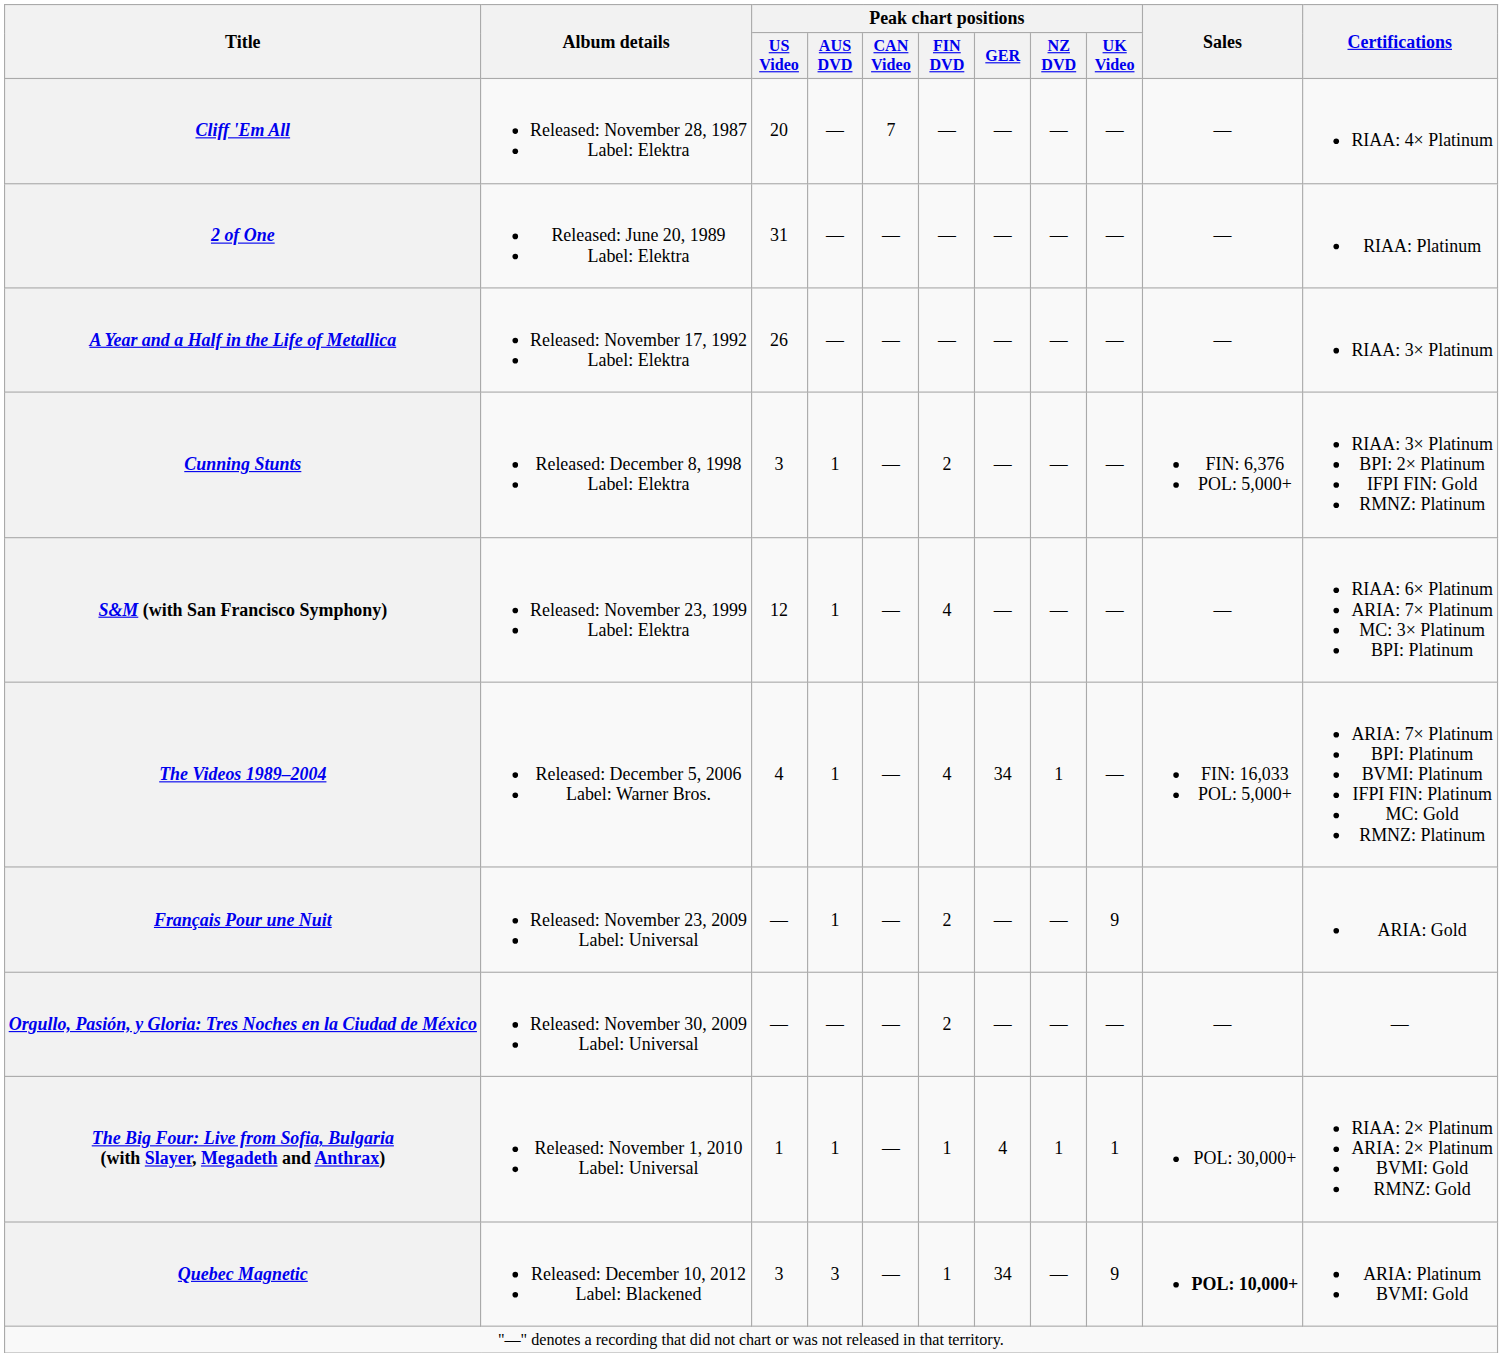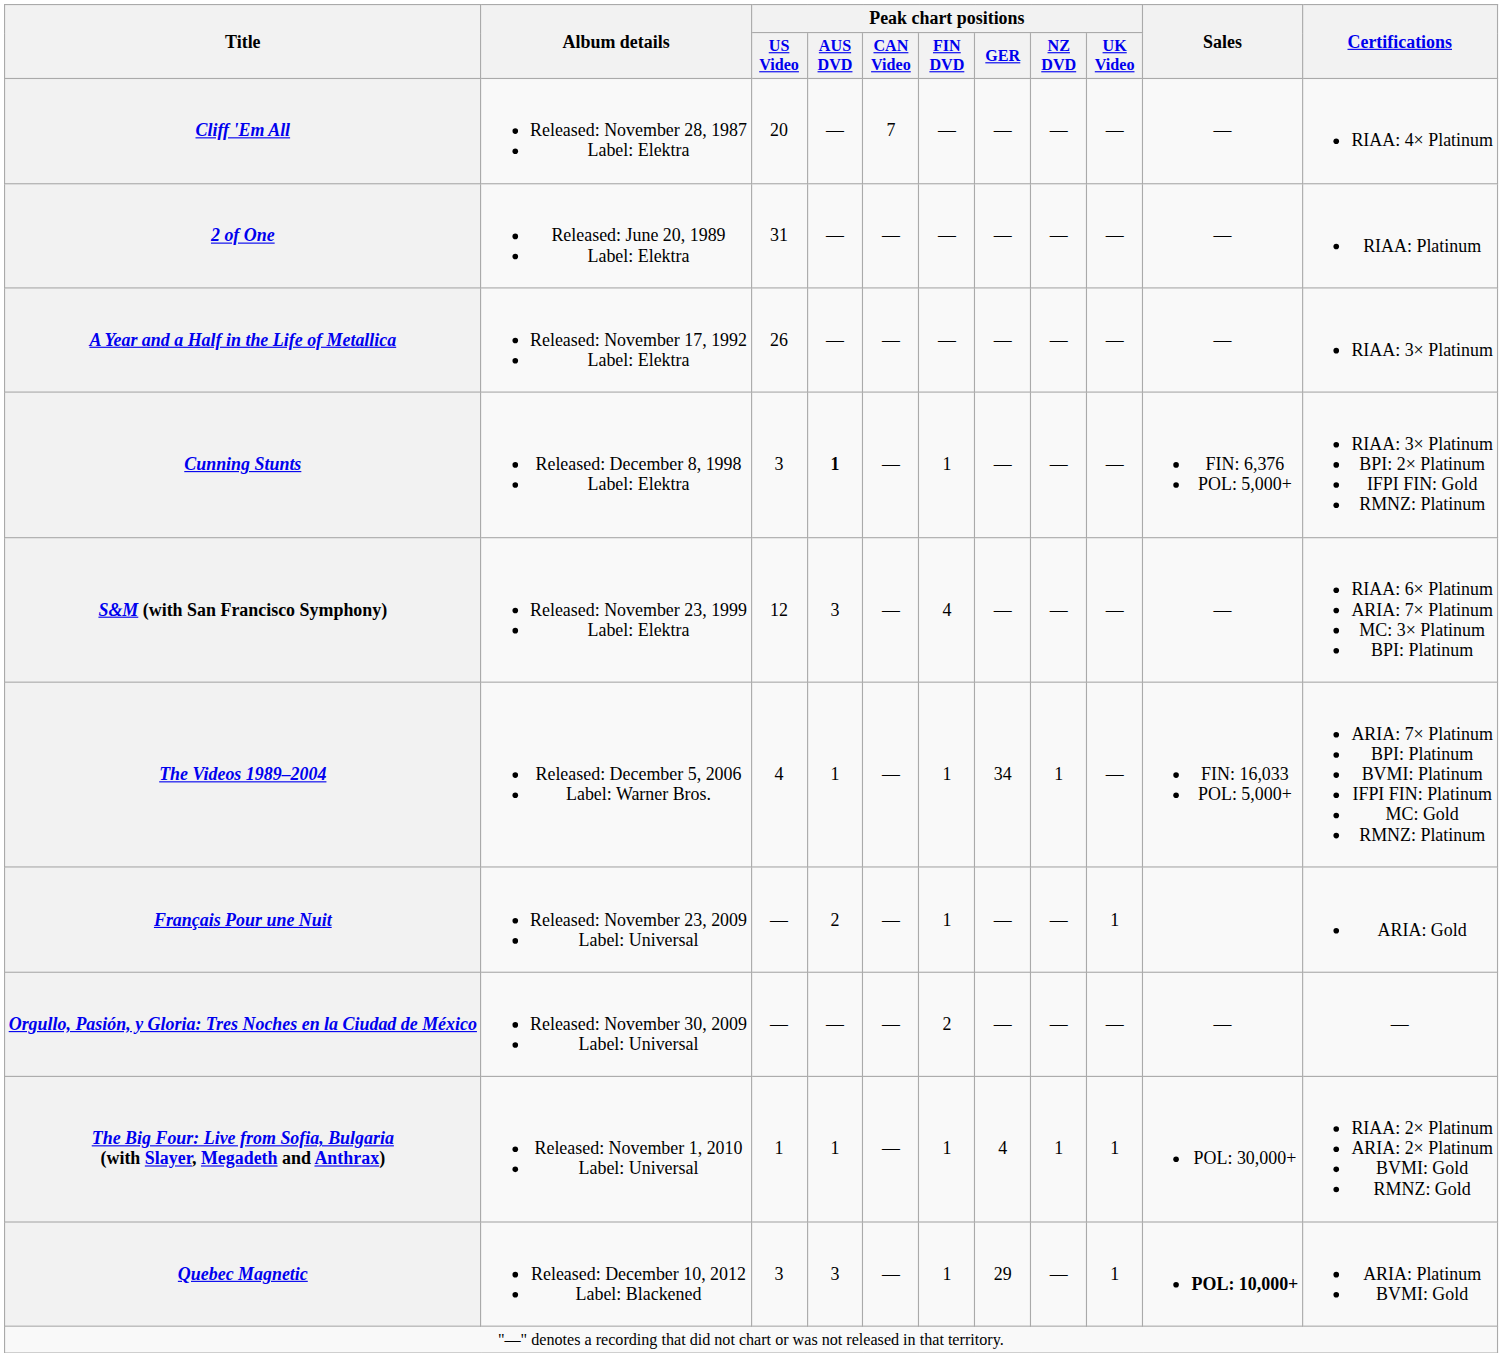Cunning Stunts | Peak chart positions / AUS DVD: normal -> bold
Cunning Stunts | Peak chart positions / FIN DVD: 2 -> 1
S&M (with San Francisco Symphony) | Peak chart positions / AUS DVD: 1 -> 3
The Videos 1989–2004 | Peak chart positions / FIN DVD: 4 -> 1
Français Pour une Nuit | Peak chart positions / AUS DVD: 1 -> 2
Français Pour une Nuit | Peak chart positions / FIN DVD: 2 -> 1
Français Pour une Nuit | Peak chart positions / UK Video: 9 -> 1
Quebec Magnetic | Peak chart positions / GER: 34 -> 29
Quebec Magnetic | Peak chart positions / UK Video: 9 -> 1
